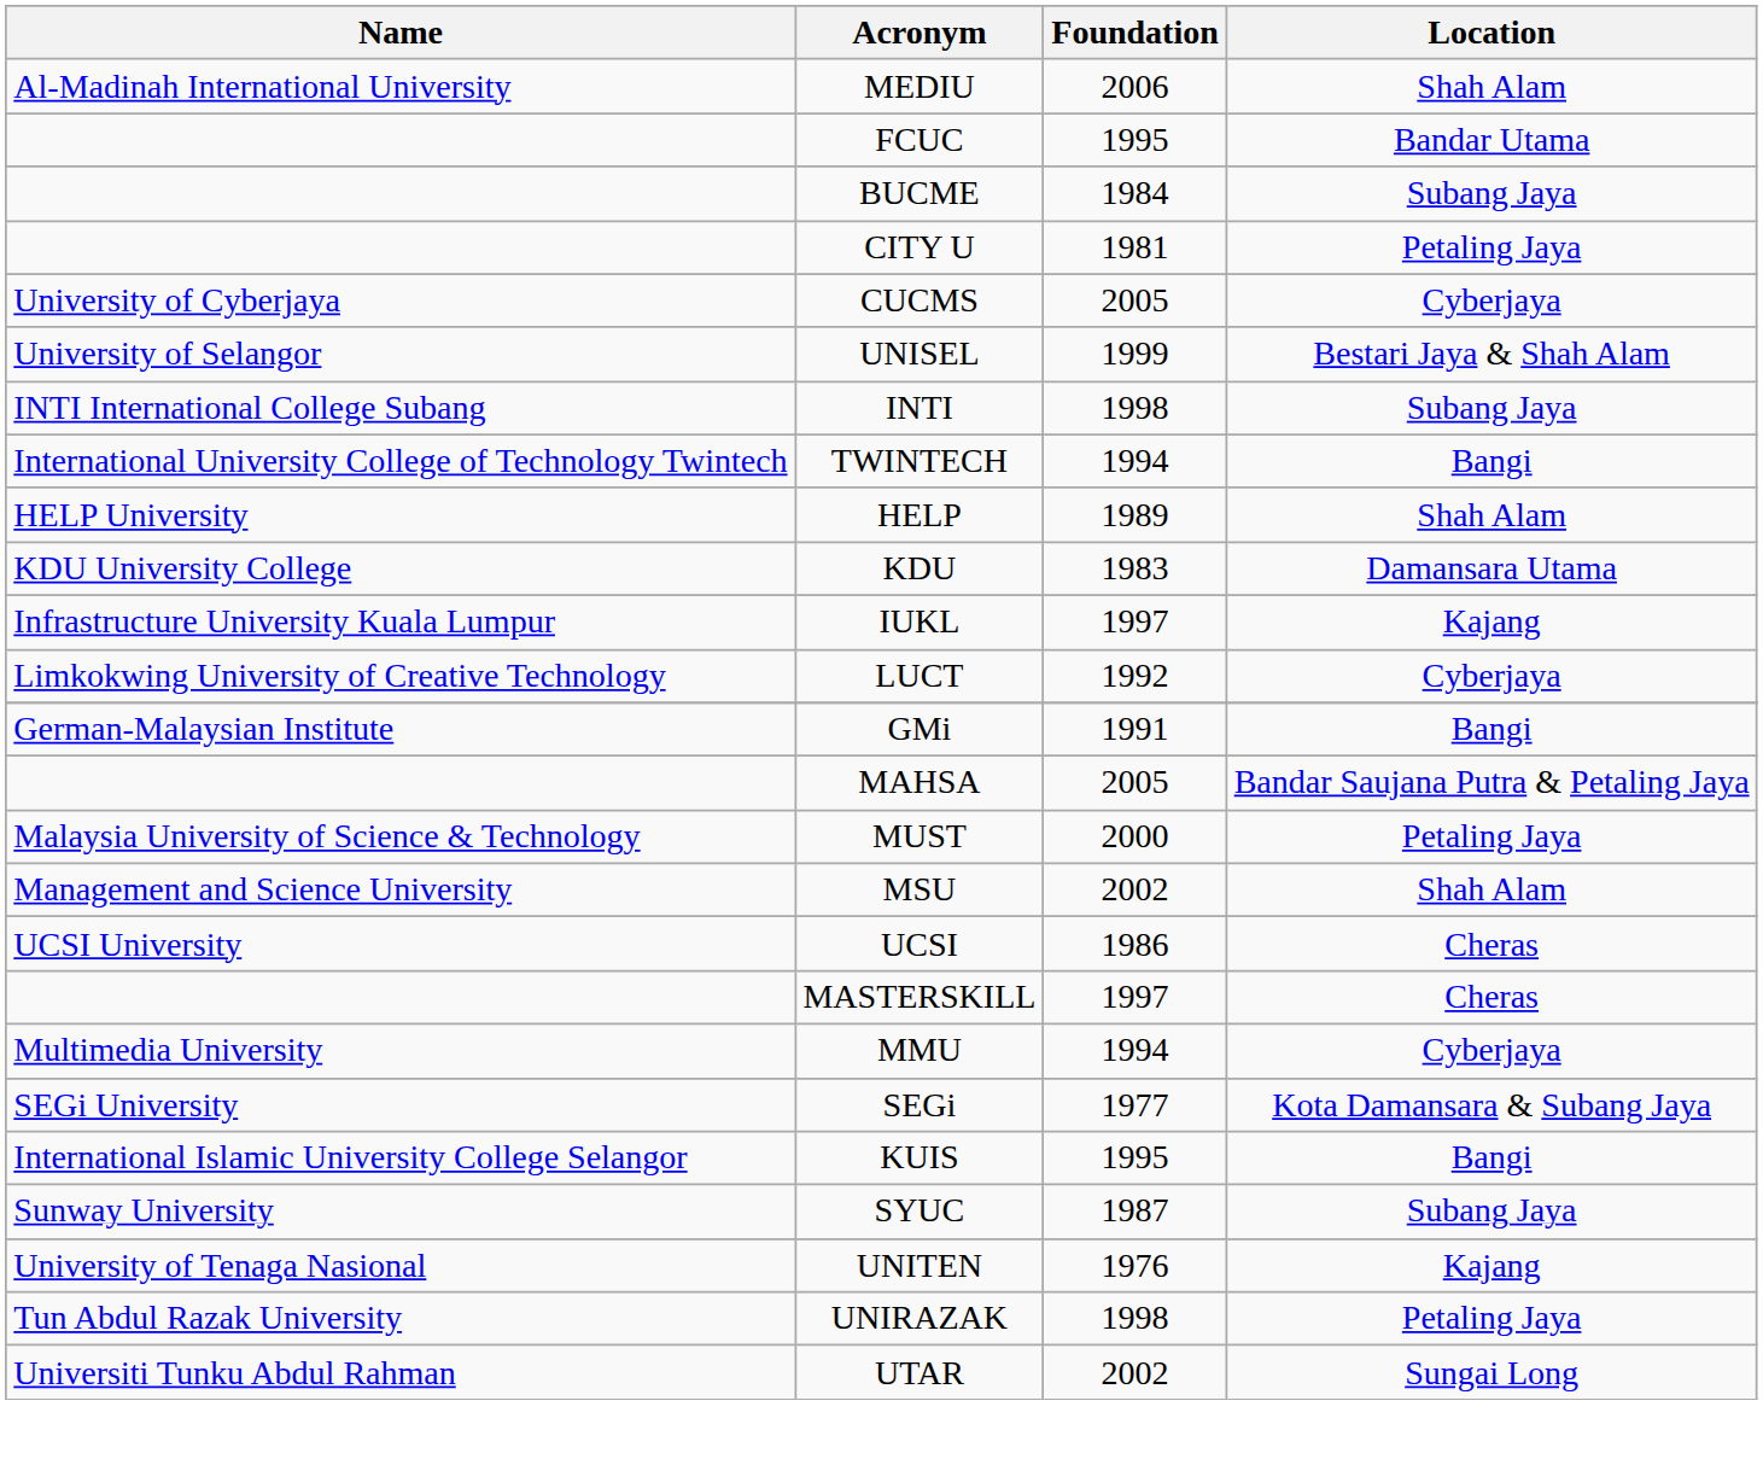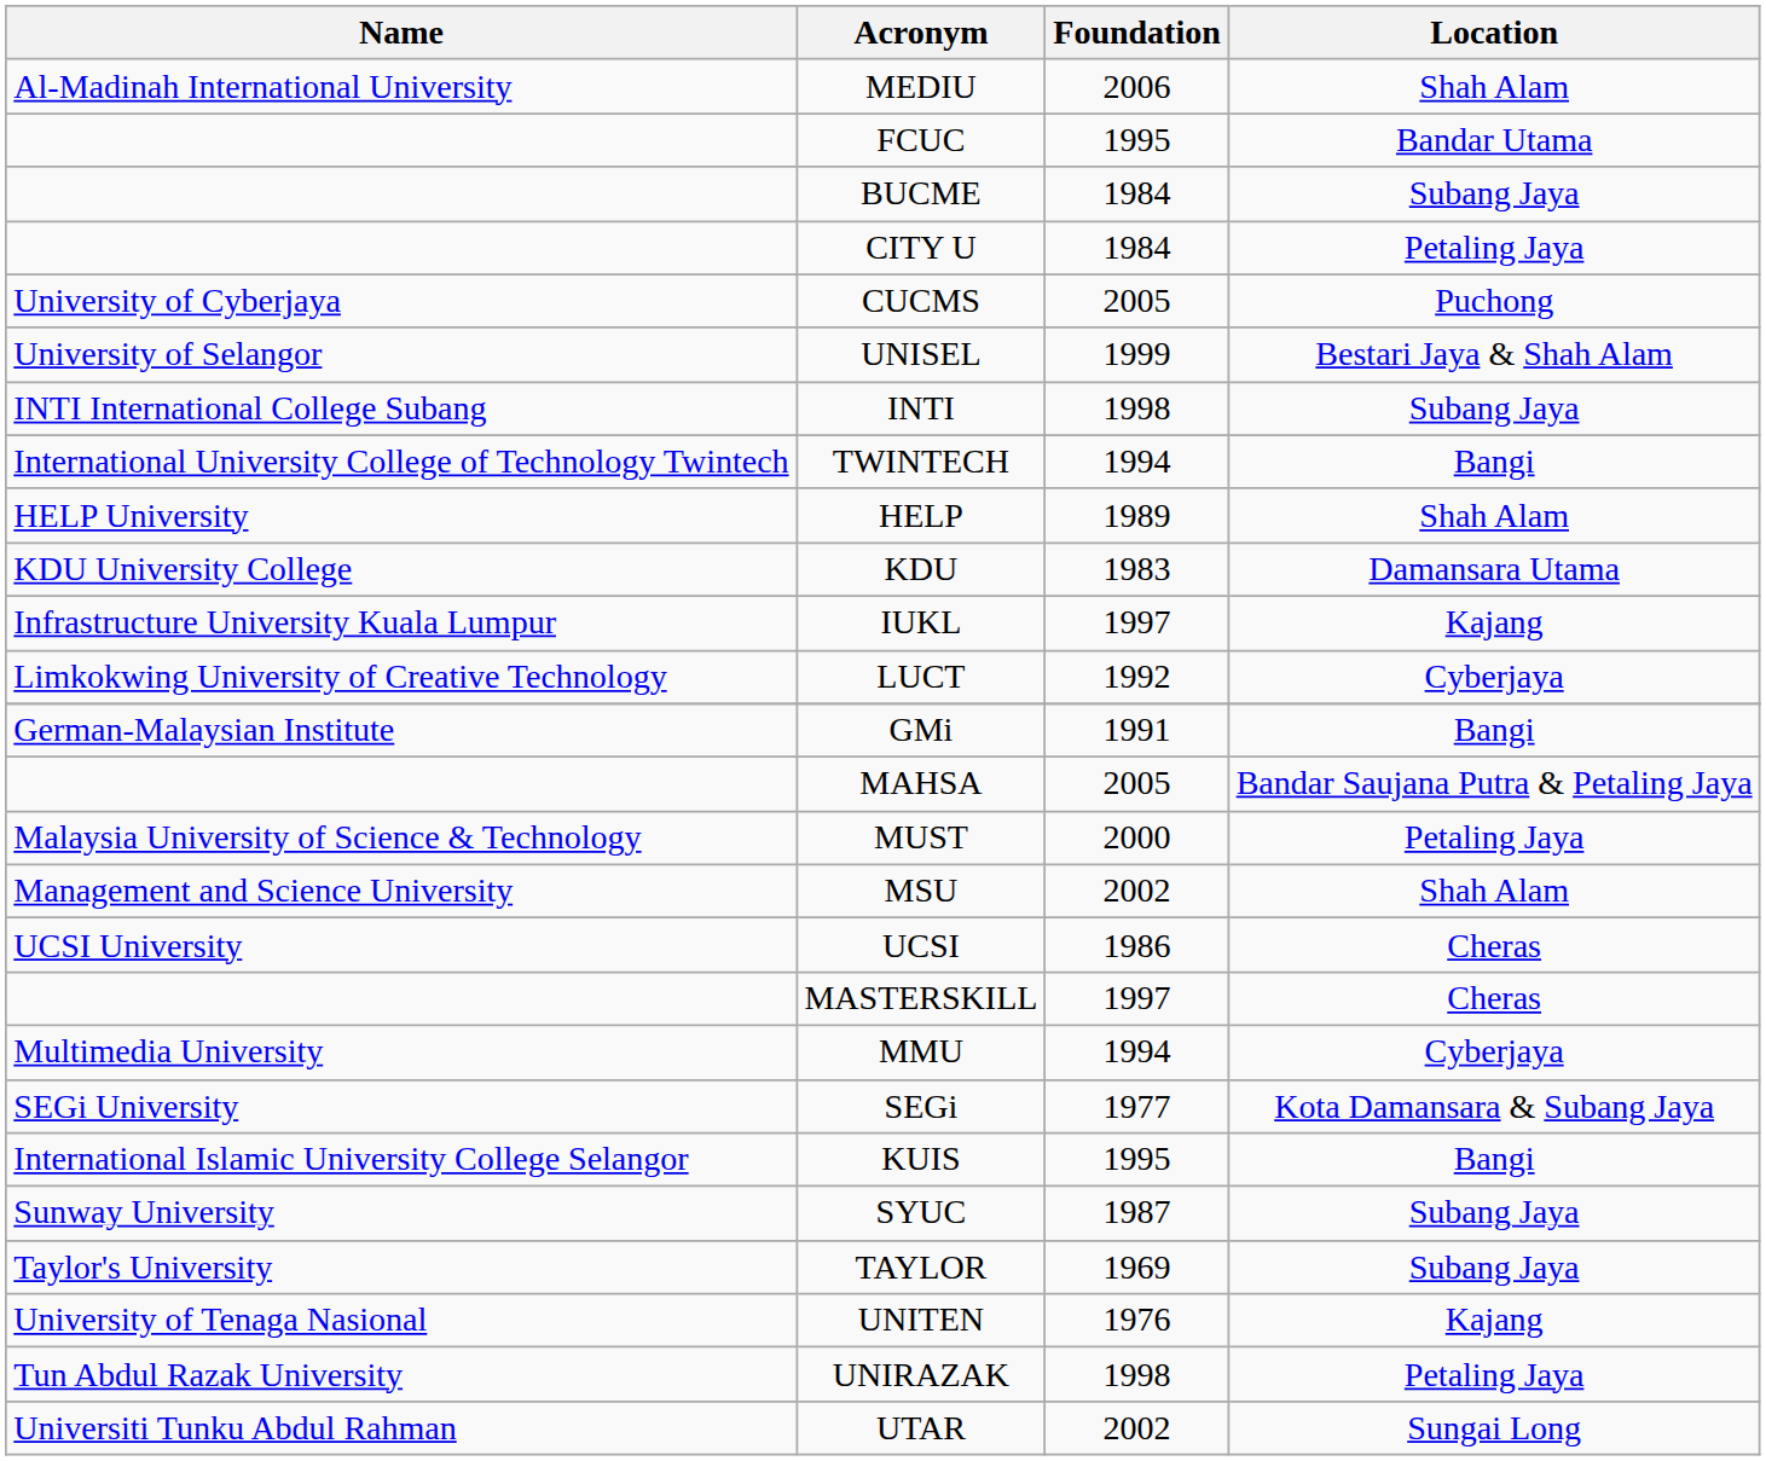CITY U | Foundation: 1981 -> 1984
CUCMS | Location: Cyberjaya -> Puchong
+ row: Taylor's University | TAYLOR | 1969 | Subang Jaya
